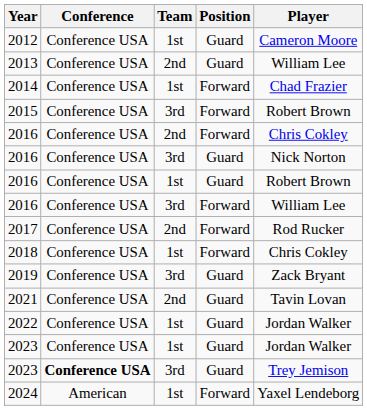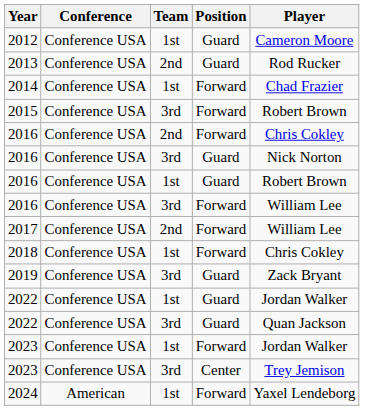2013 | Player: William Lee -> Rod Rucker
2017 | Player: Rod Rucker -> William Lee
- row: 2021 | Conference USA | 2nd | Guard | Tavin Lovan
+ row: 2022 | Conference USA | 3rd | Guard | Quan Jackson
2023 / 1st | Position: Guard -> Forward
2023 / 3rd | Conference: bold -> normal
2023 / 3rd | Position: Guard -> Center
